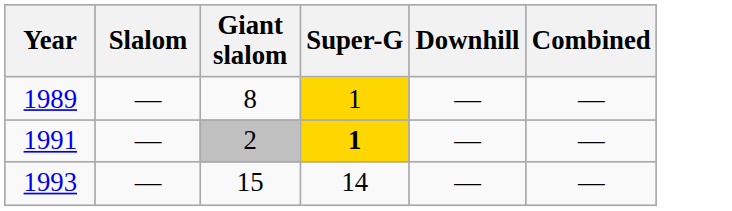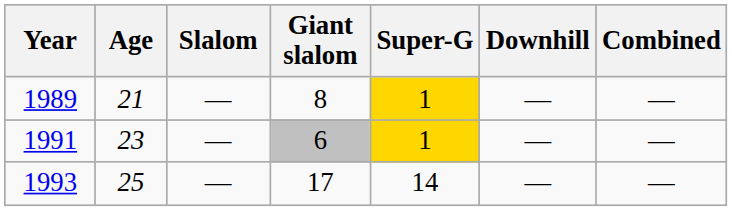+ column: Age | 21 | 23 | 25
1991 | Giant slalom: 2 -> 6
1991 | Super-G: bold -> normal
1993 | Giant slalom: 15 -> 17
